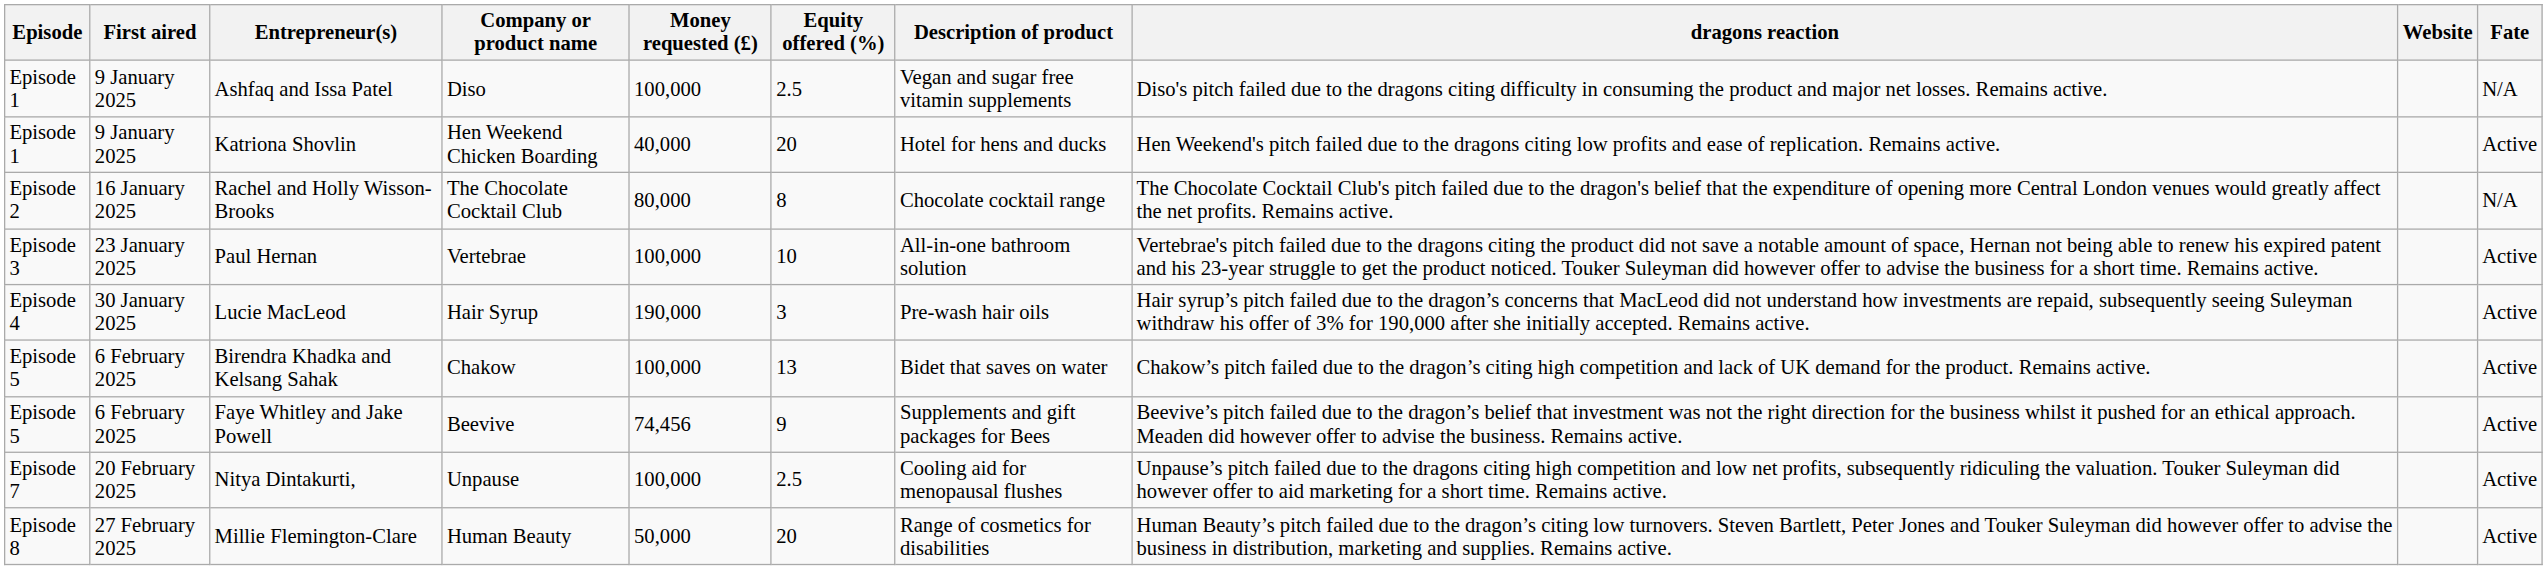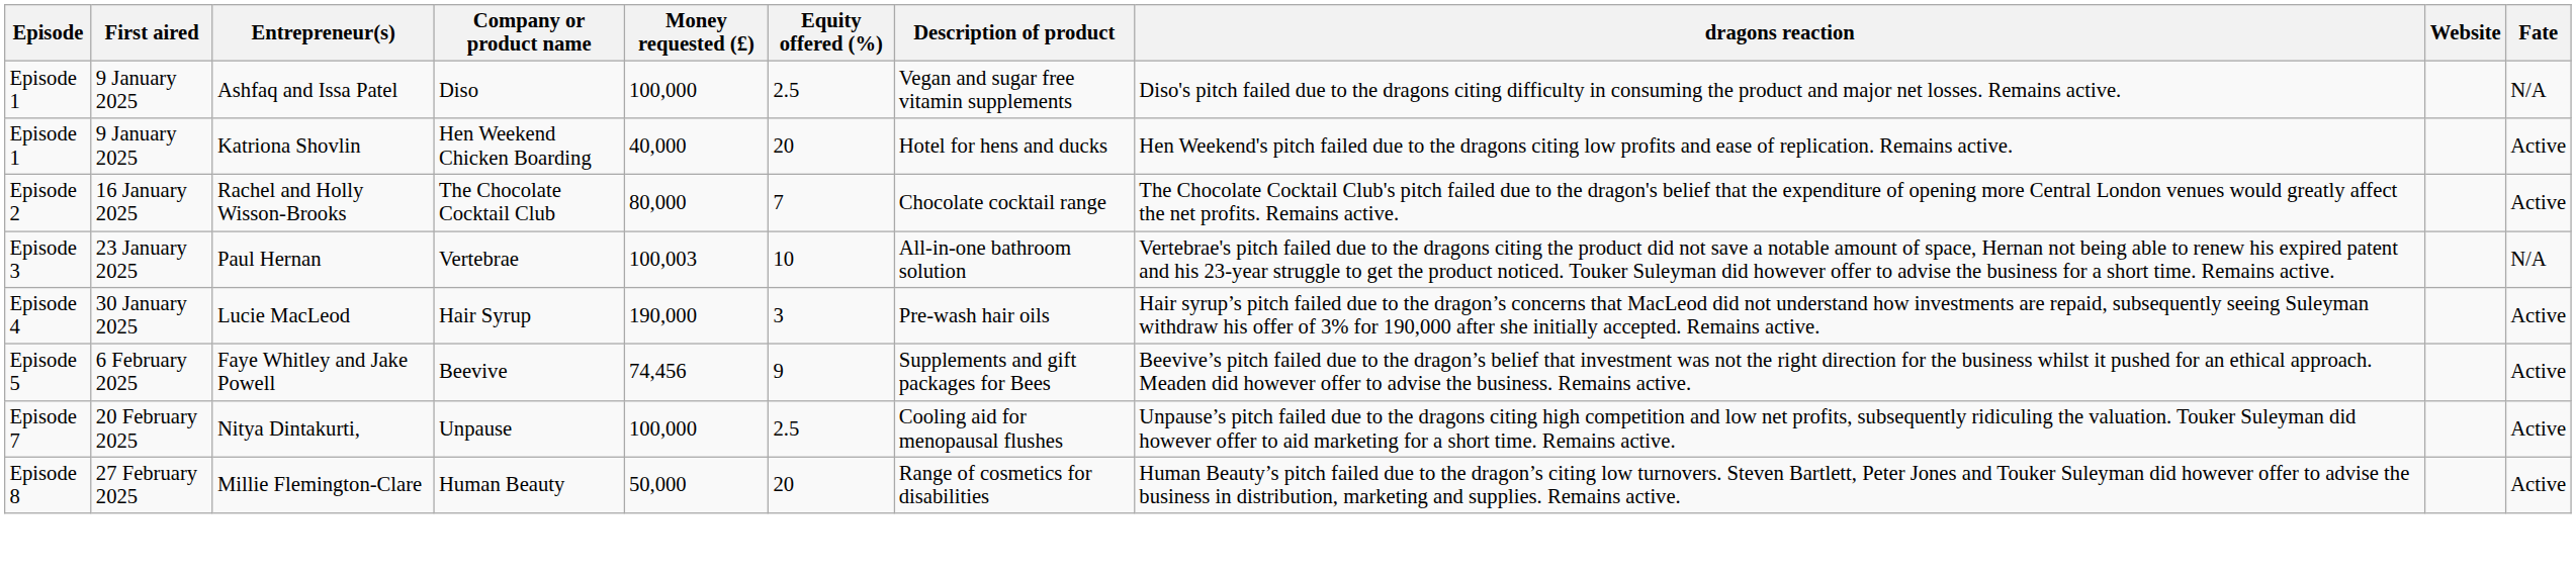Rachel and Holly Wisson-Brooks | Equity offered (%): 8 -> 7
Rachel and Holly Wisson-Brooks | Fate: N/A -> Active
Paul Hernan | Money requested (£): 100,000 -> 100,003
Paul Hernan | Fate: Active -> N/A
- row: Episode 5 | 6 February 2025 | Birendra Khadka and Kelsang Sahak | Chakow | 100,000 | 13 | Bidet that saves on water | Chakow’s pitch failed due to the dragon’s citing high competition and lack of UK demand for the product. Remains active. | Active
